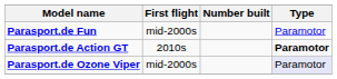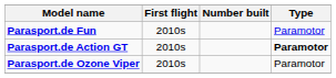Parasport.de Fun | First flight: mid-2000s -> 2010s
Parasport.de Ozone Viper | First flight: mid-2000s -> 2010s
Parasport.de Ozone Viper | Type: lavender background -> no background
